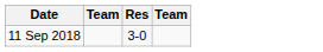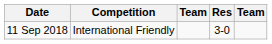+ column: Competition | International Friendly
